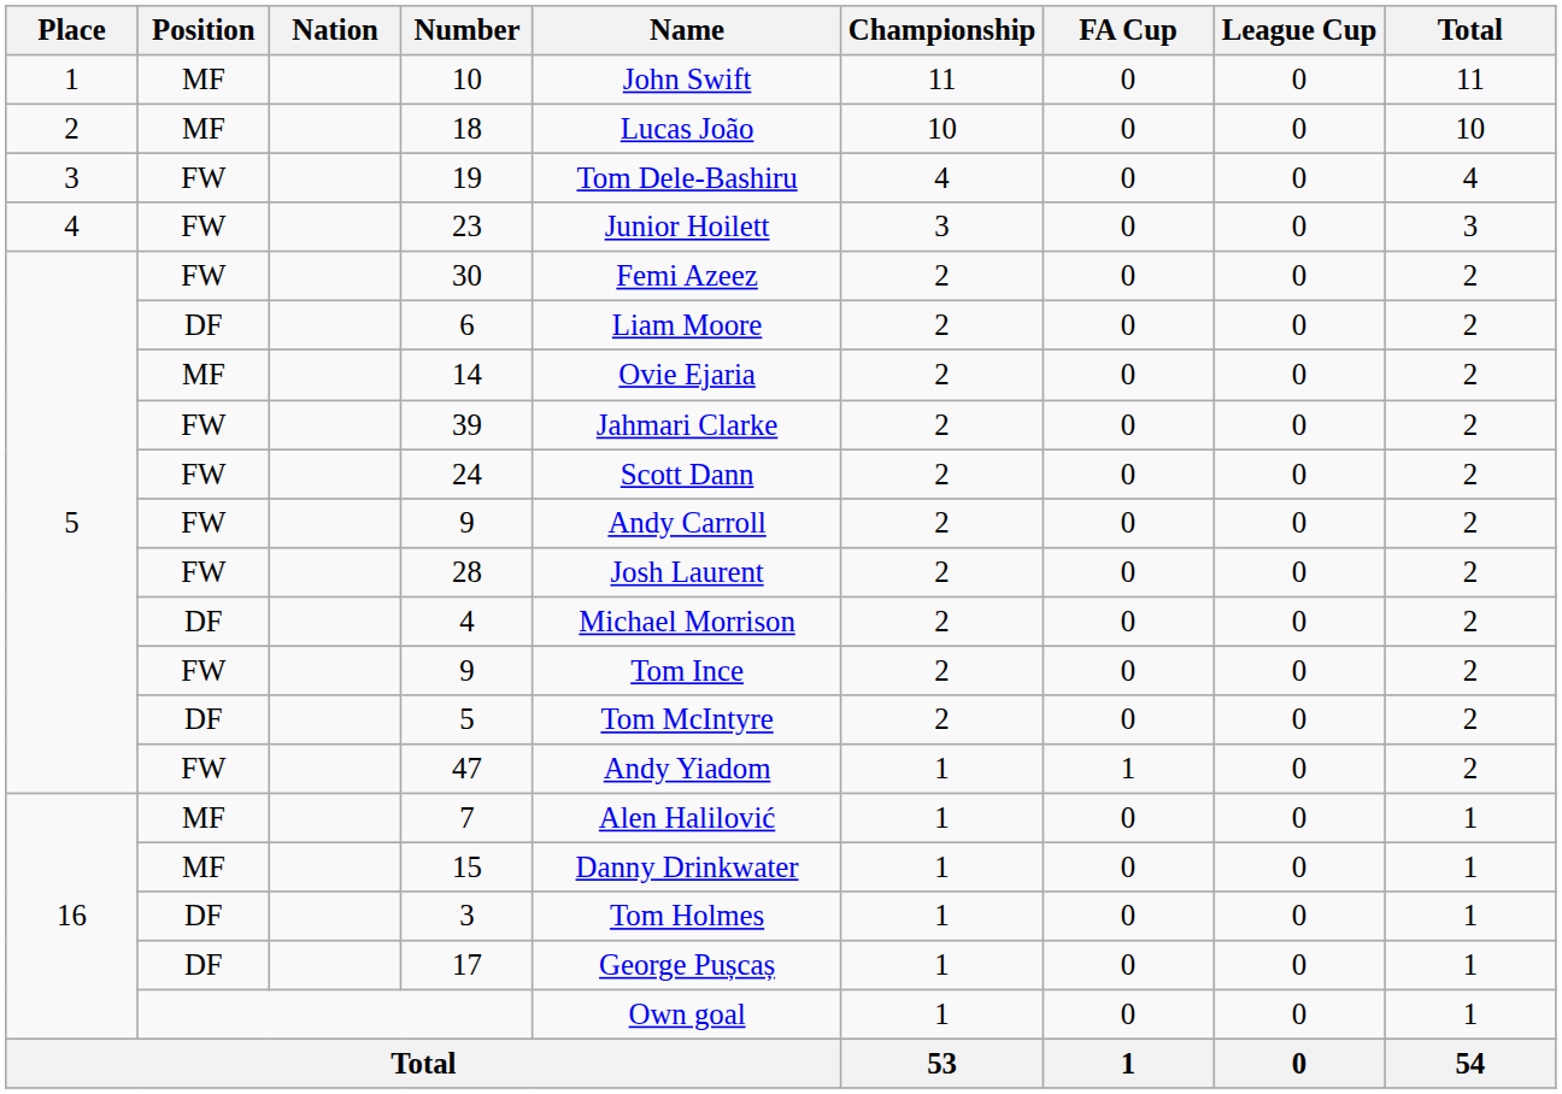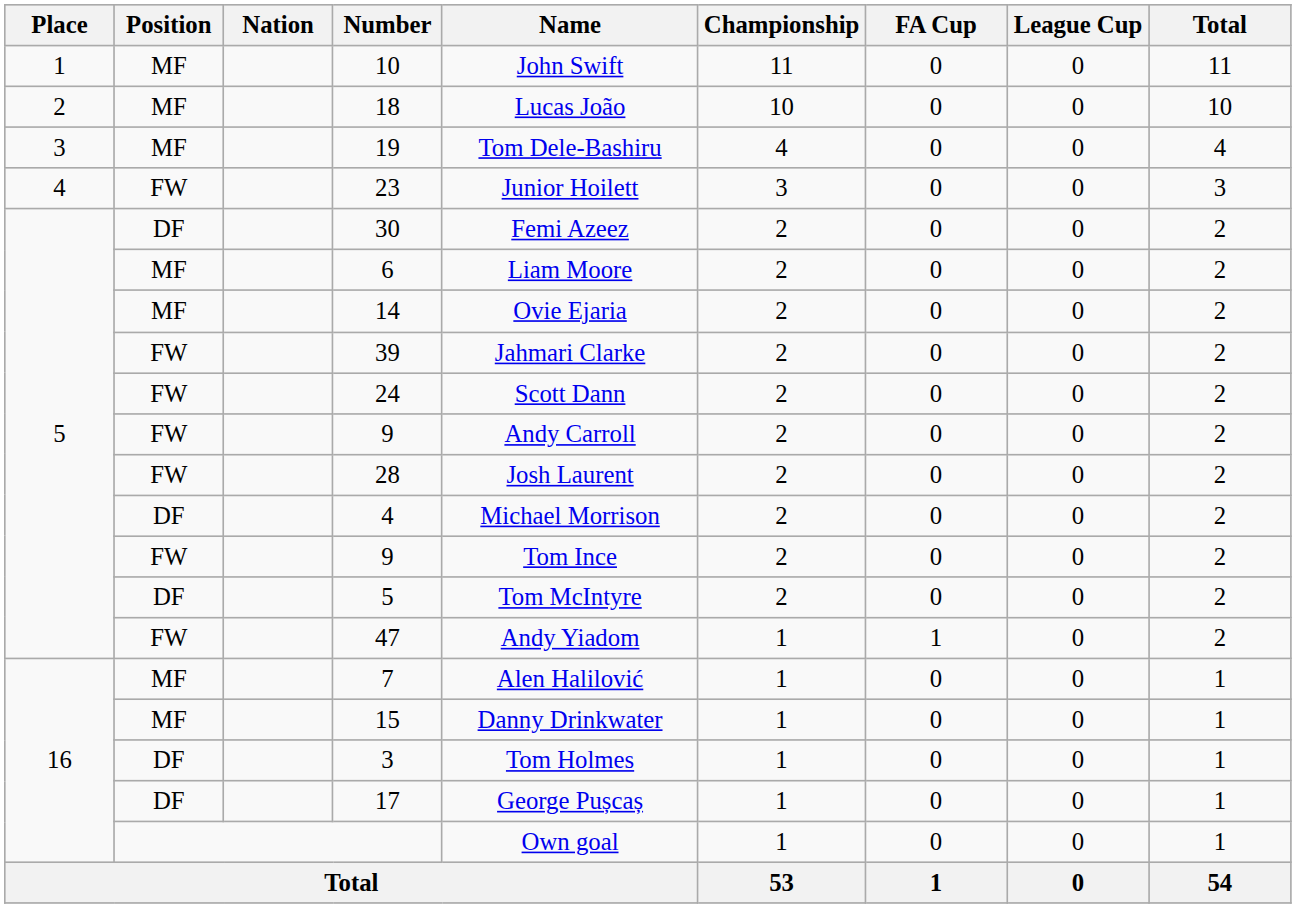19 | Position: FW -> MF
30 | Position: FW -> DF
6 | Position: DF -> MF
